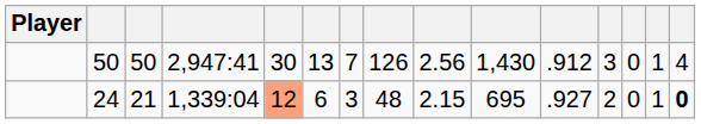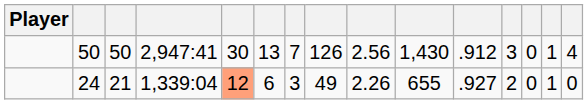24 | column 8: 48 -> 49
24 | column 9: 2.15 -> 2.26
24 | column 10: 695 -> 655
24 | column 15: bold -> normal
